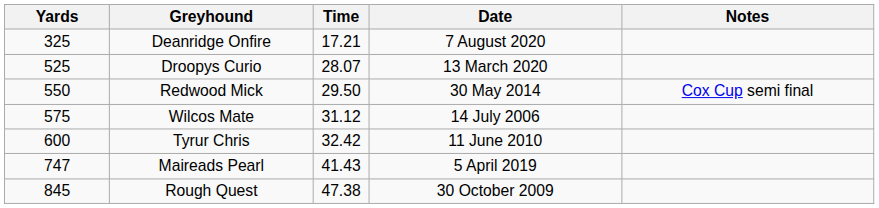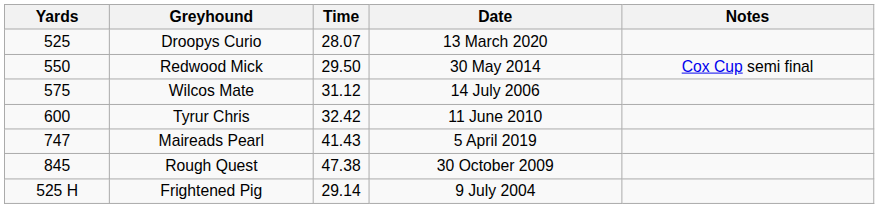- row: 325 | Deanridge Onfire | 17.21 | 7 August 2020
+ row: 525 H | Frightened Pig | 29.14 | 9 July 2004
